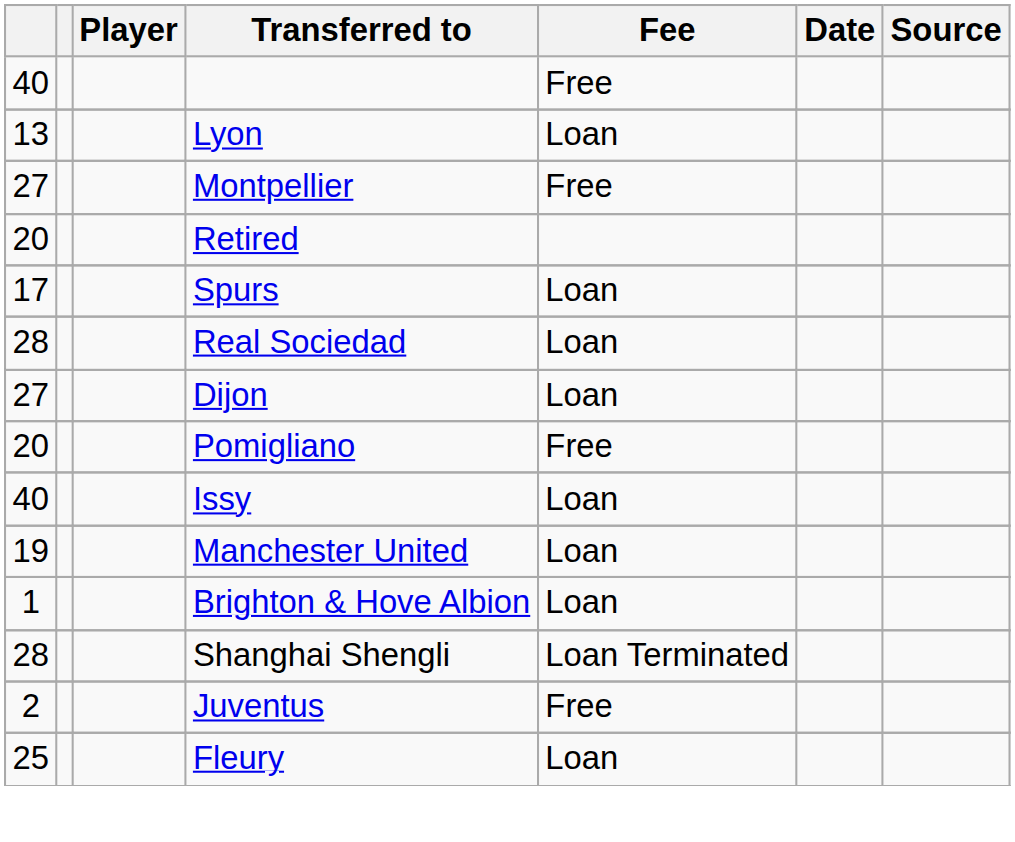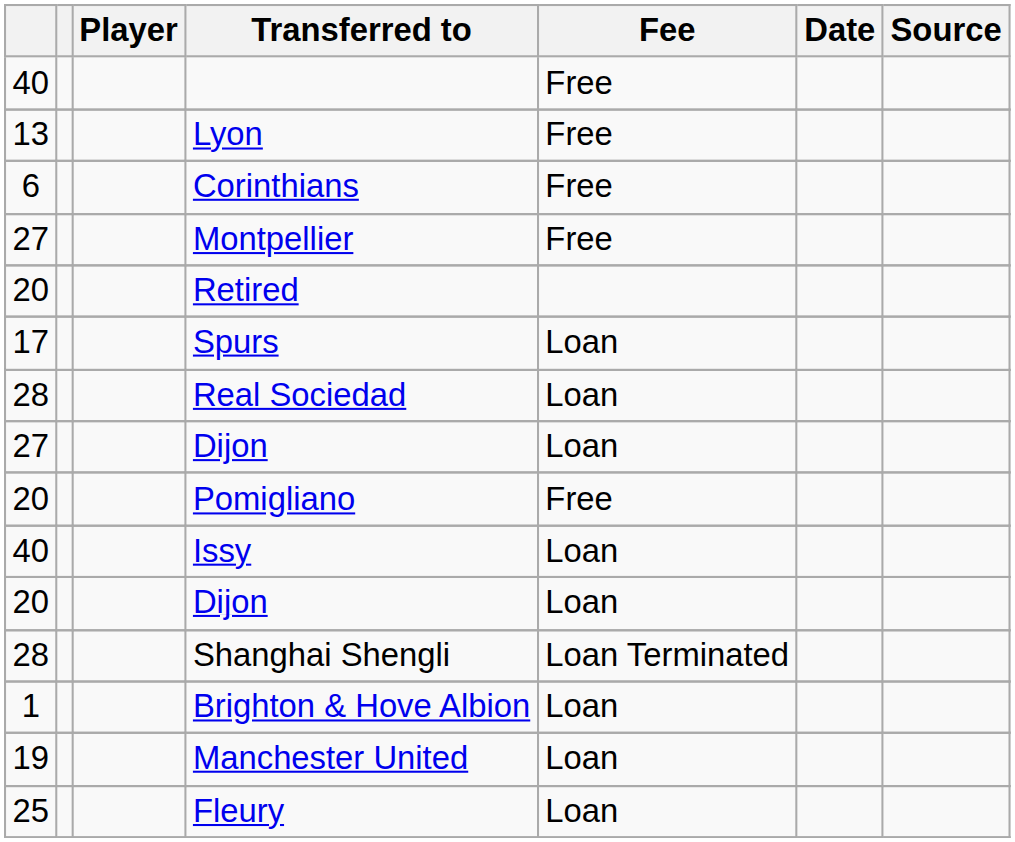Lyon | Fee: Loan -> Free
+ row: 6 | Corinthians | Free
+ row: 20 | Dijon | Loan
rows swapped: Shanghai Shengli <-> Manchester United
- row: 2 | Juventus | Free
